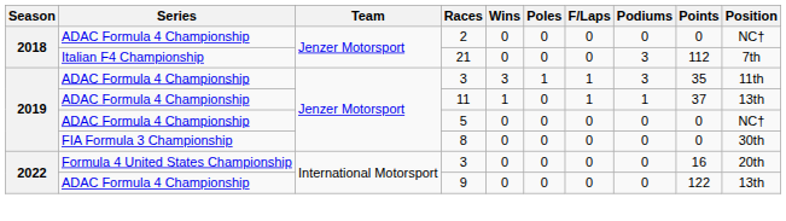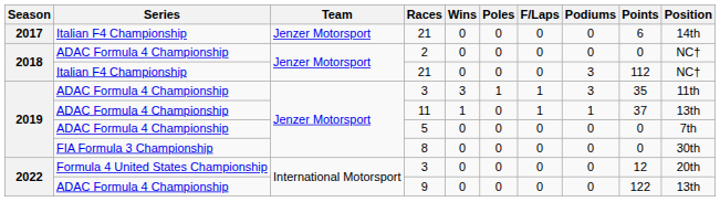+ row: 2017 | Italian F4 Championship | Jenzer Motorsport | 21 | 0 | 0 | 0 | 0 | 6 | 14th
2018 / 21 | Position: 7th -> NC†
5 | Position: NC† -> 7th
2022 / 3 | Points: 16 -> 12
